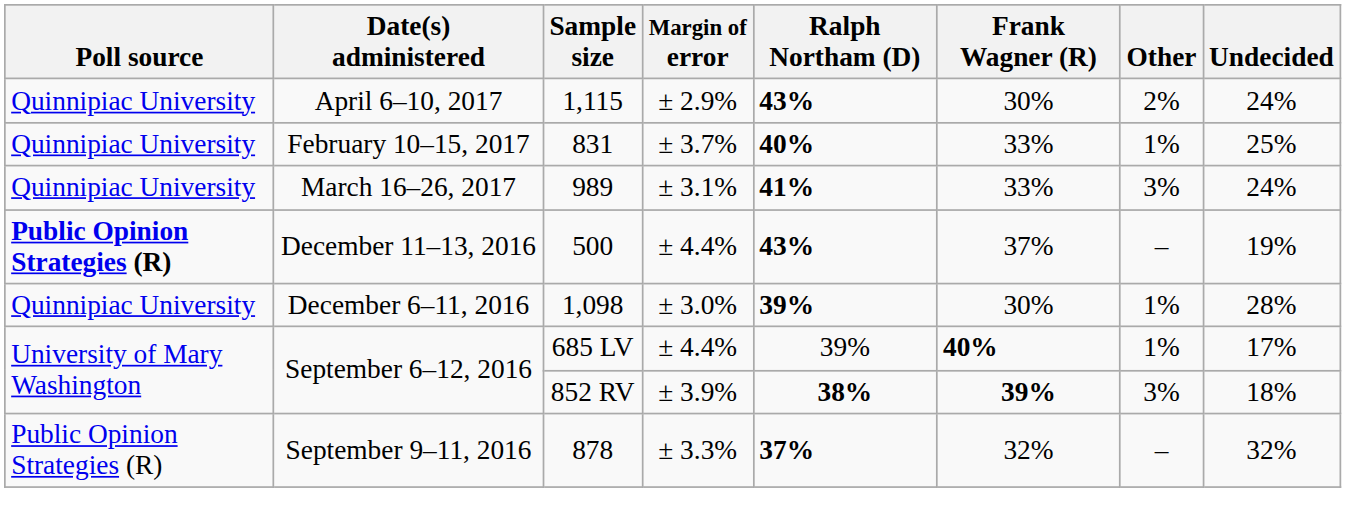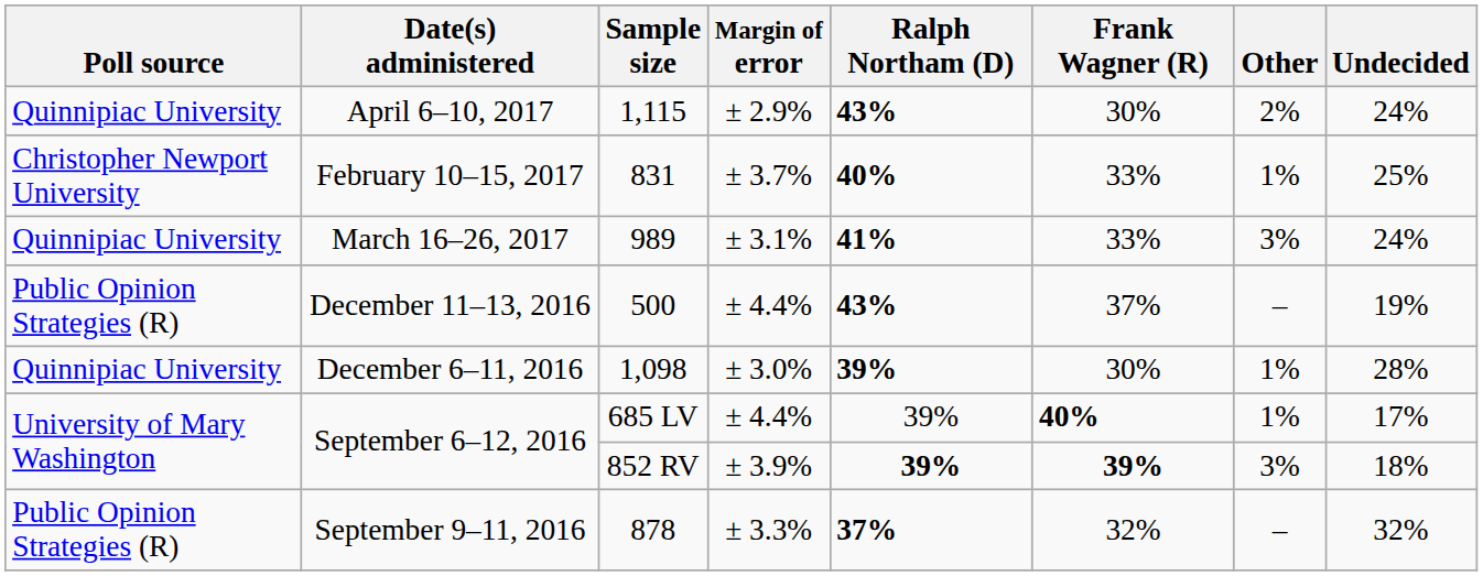831 | Poll source: Quinnipiac University -> Christopher Newport University
500 | Poll source: bold -> normal
852 RV | Ralph Northam (D): 38% -> 39%
